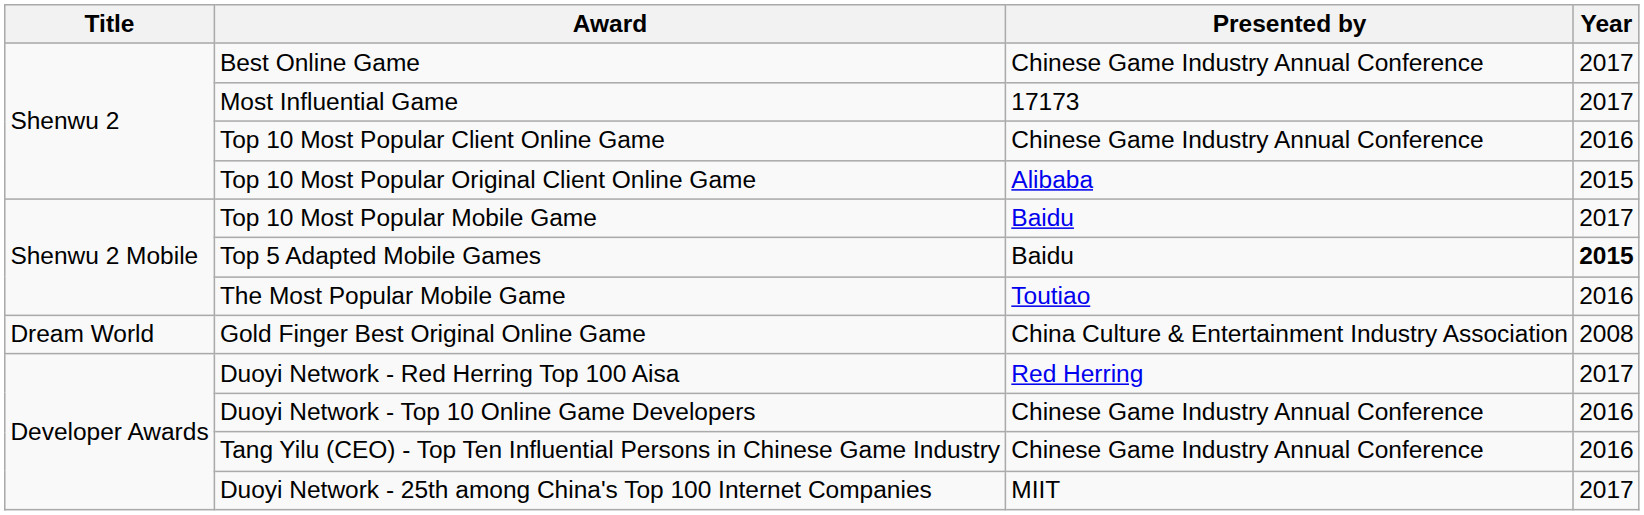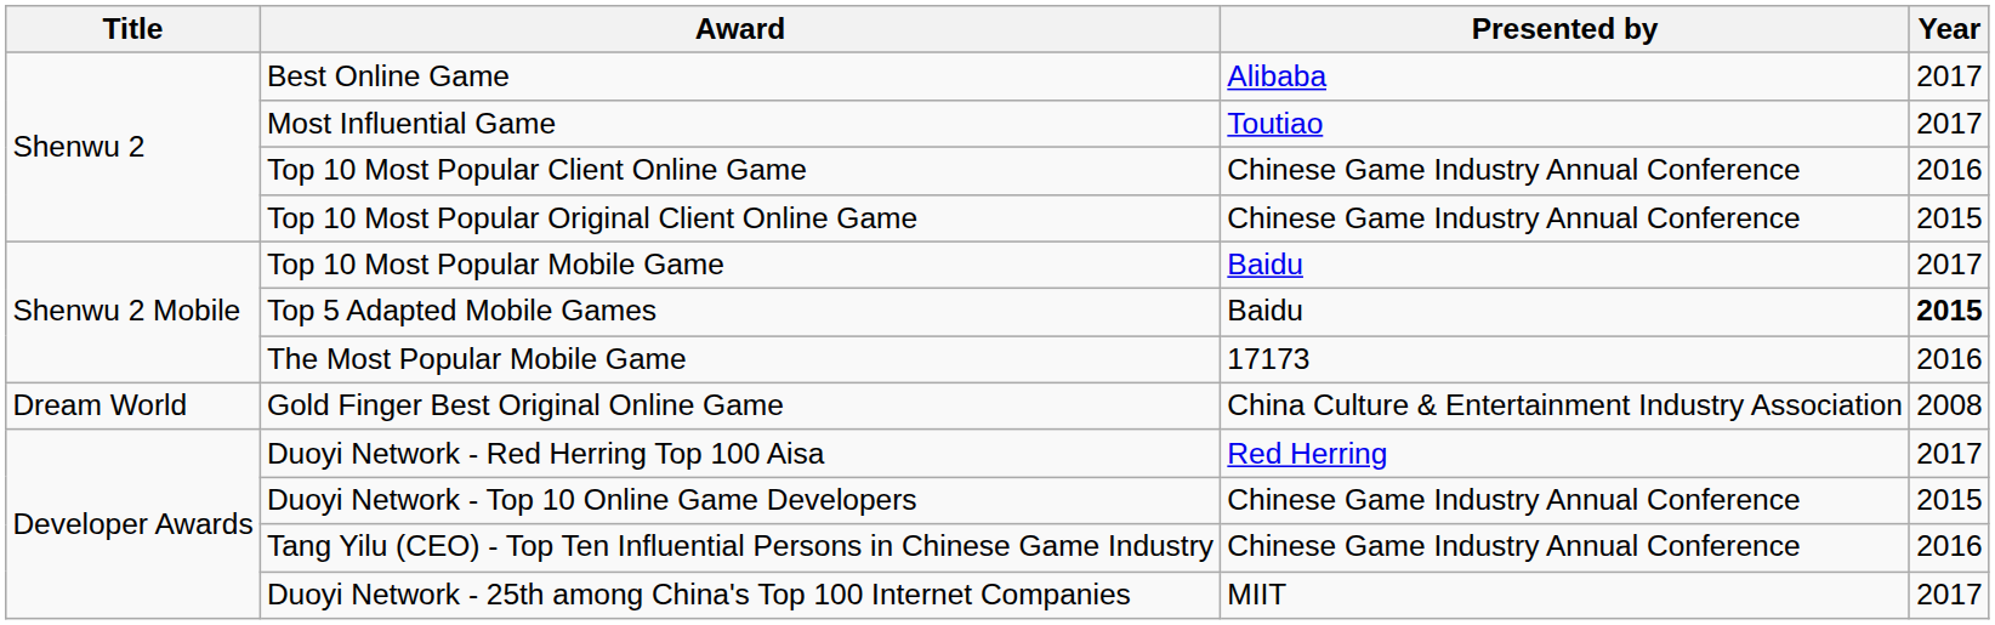Best Online Game | Presented by: Chinese Game Industry Annual Conference -> Alibaba
Most Influential Game | Presented by: 17173 -> Toutiao
Top 10 Most Popular Original Client Online Game | Presented by: Alibaba -> Chinese Game Industry Annual Conference
The Most Popular Mobile Game | Presented by: Toutiao -> 17173
Duoyi Network - Top 10 Online Game Developers | Year: 2016 -> 2015
